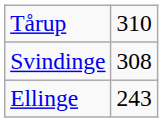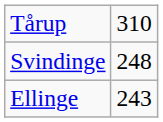Svindinge | column 2: 308 -> 248
